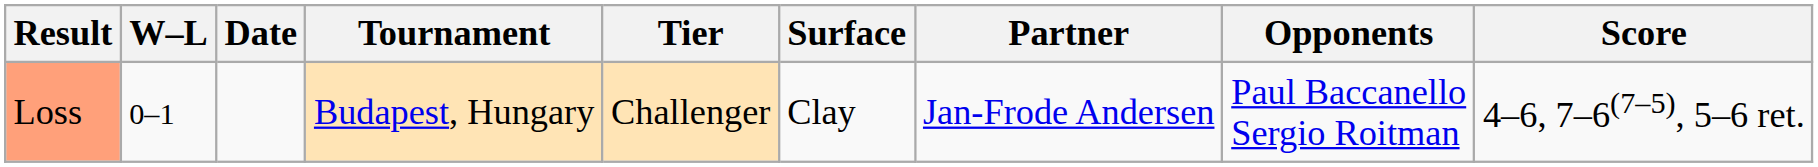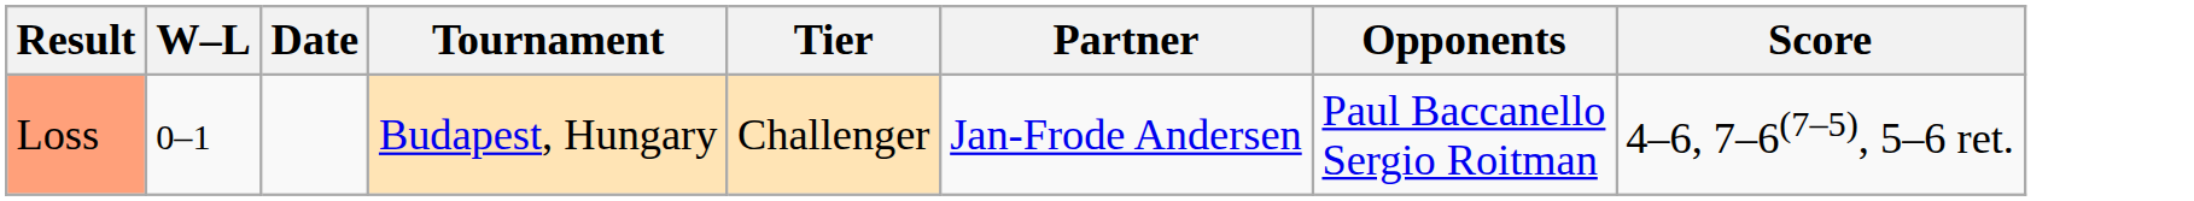- column: Surface | Clay
